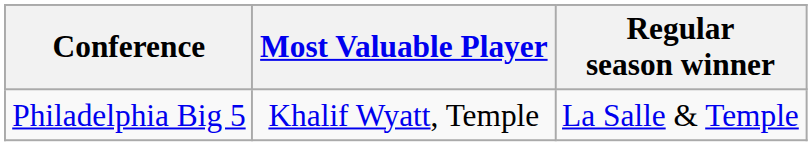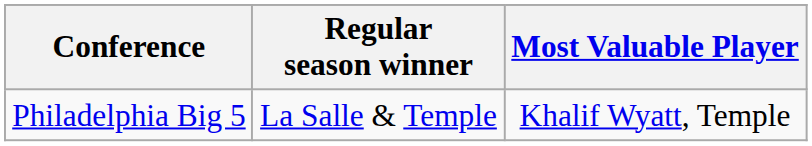columns swapped: Regular season winner <-> Most Valuable Player
